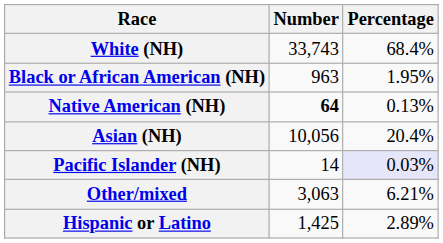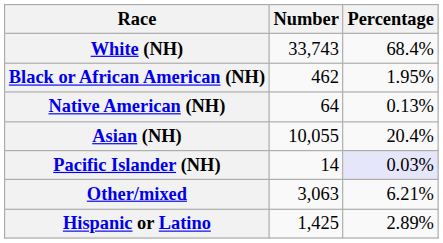Black or African American (NH) | Number: 963 -> 462
Native American (NH) | Number: bold -> normal
Asian (NH) | Number: 10,056 -> 10,055
